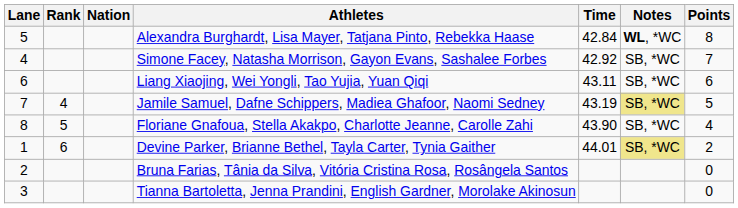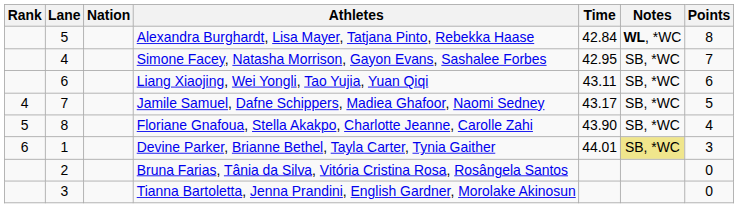columns swapped: Rank <-> Lane
Simone Facey, Natasha Morrison, Gayon Evans, Sashalee Forbes | Time: 42.92 -> 42.95
Jamile Samuel, Dafne Schippers, Madiea Ghafoor, Naomi Sedney | Time: 43.19 -> 43.17
Jamile Samuel, Dafne Schippers, Madiea Ghafoor, Naomi Sedney | Notes: khaki background -> no background
Devine Parker, Brianne Bethel, Tayla Carter, Tynia Gaither | Points: 2 -> 3
